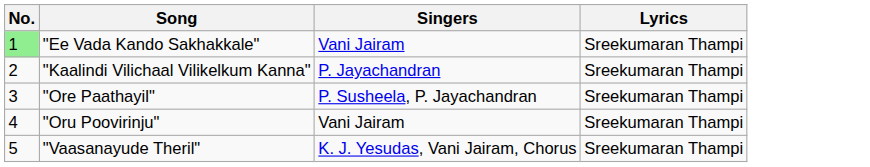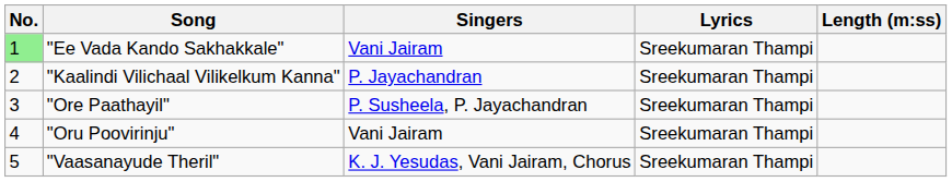+ column: Length (m:ss)
